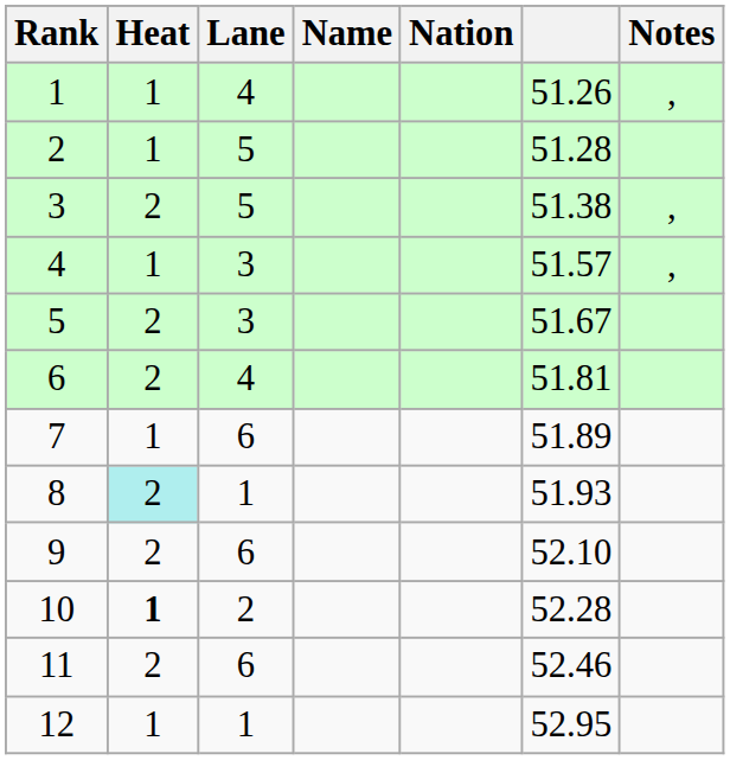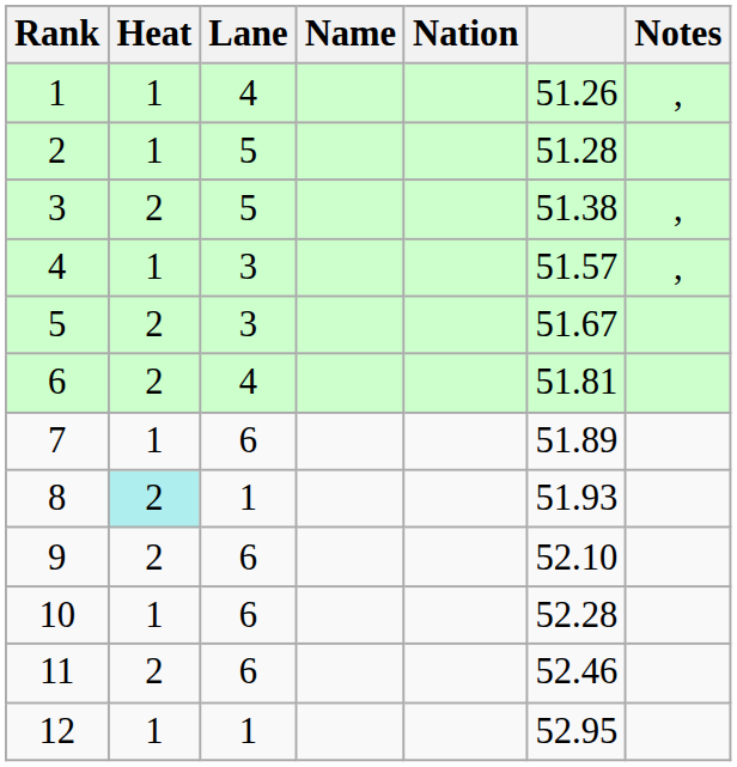10 | Heat: bold -> normal
10 | Lane: 2 -> 6
